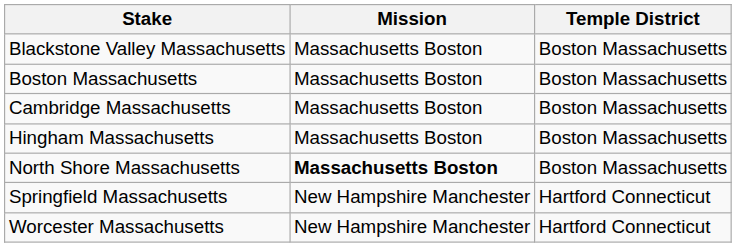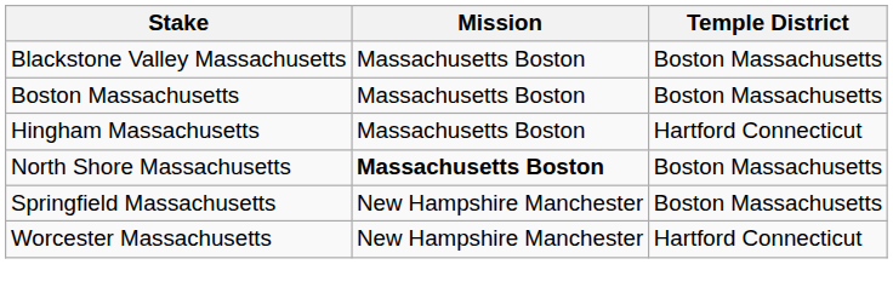- row: Cambridge Massachusetts | Massachusetts Boston | Boston Massachusetts
Hingham Massachusetts | Temple District: Boston Massachusetts -> Hartford Connecticut
Springfield Massachusetts | Temple District: Hartford Connecticut -> Boston Massachusetts
